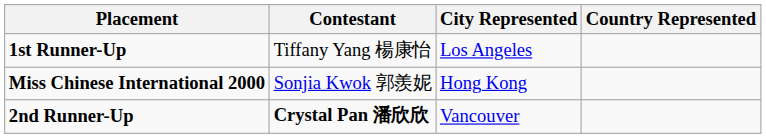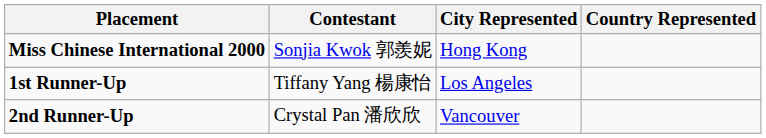rows swapped: Miss Chinese International 2000 <-> 1st Runner-Up
2nd Runner-Up | Contestant: bold -> normal
